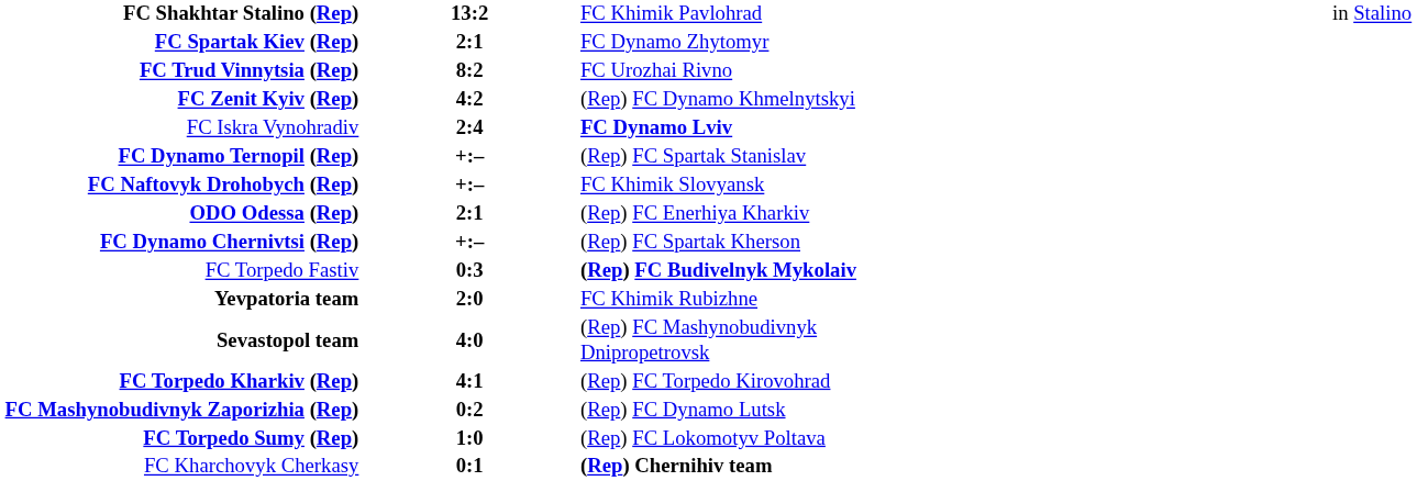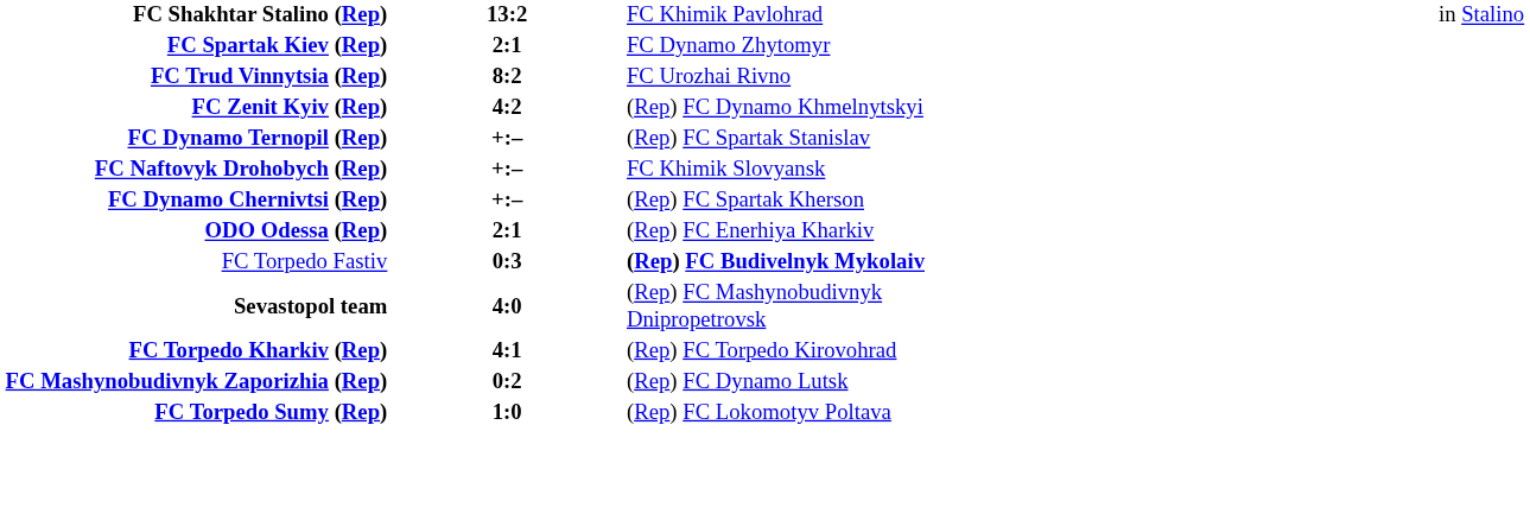- row: FC Iskra Vynohradiv | 2:4 | FC Dynamo Lviv
rows swapped: FC Dynamo Chernivtsi (Rep) <-> ODO Odessa (Rep)
- row: Yevpatoria team | 2:0 | FC Khimik Rubizhne
- row: FC Kharchovyk Cherkasy | 0:1 | (Rep) Chernihiv team
